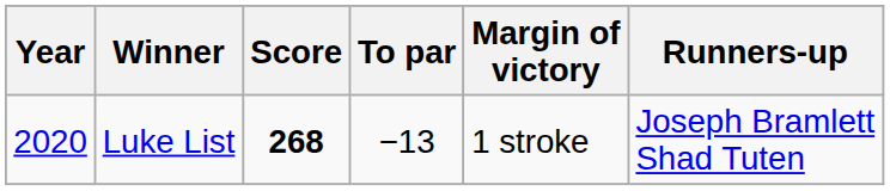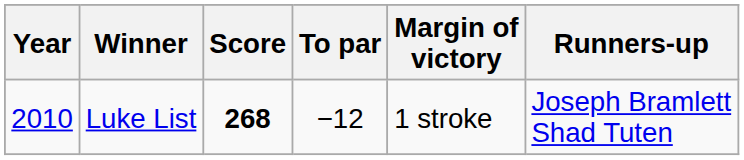Luke List | Year: 2020 -> 2010
Luke List | To par: −13 -> −12
